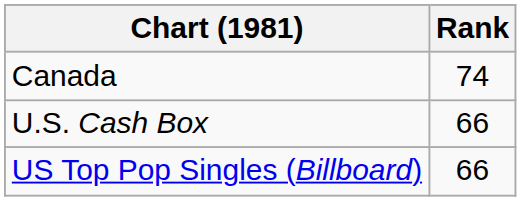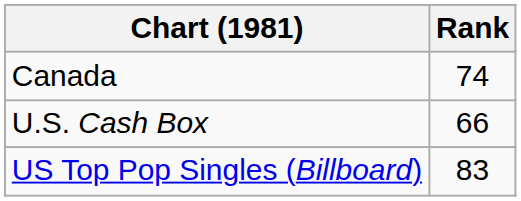US Top Pop Singles (Billboard) | Rank: 66 -> 83
